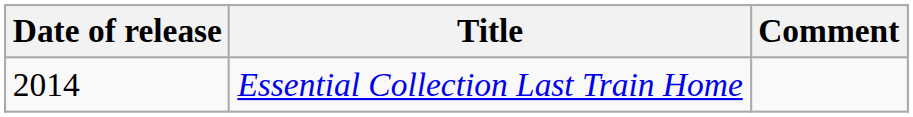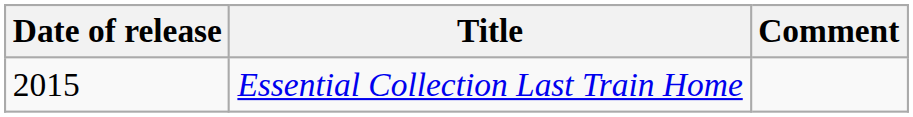Essential Collection Last Train Home | Date of release: 2014 -> 2015
